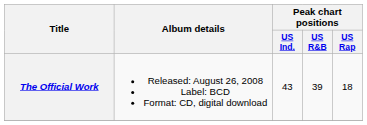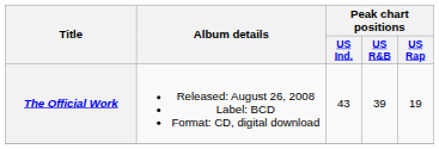The Official Work | Peak chart positions / US Rap: 18 -> 19
